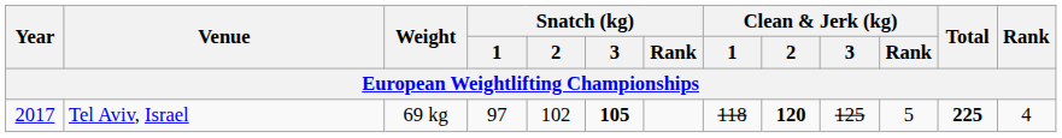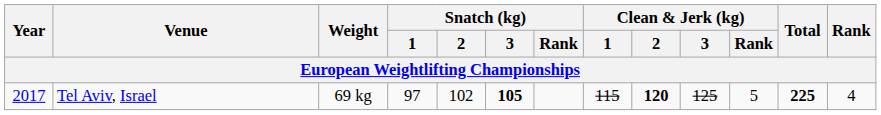Tel Aviv, Israel | Clean & Jerk (kg) / 1: 118 -> 115
